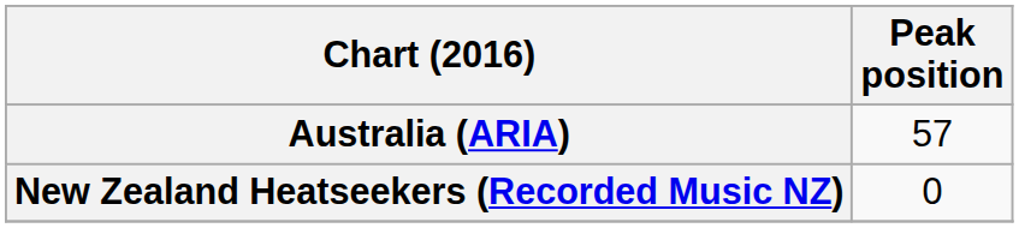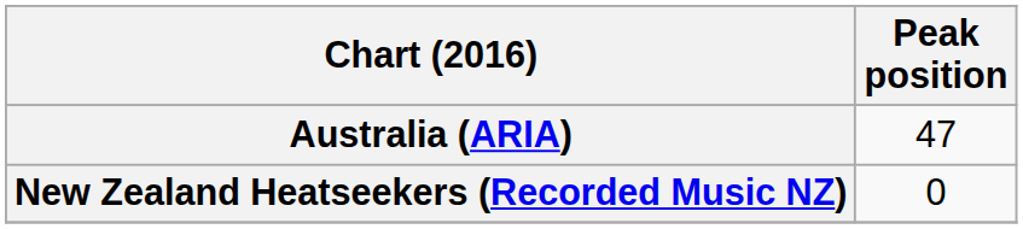Australia (ARIA) | Peak position: 57 -> 47
